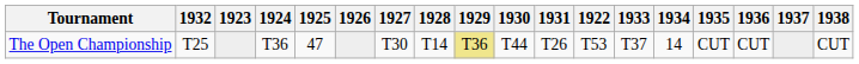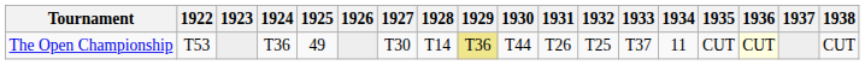columns swapped: 1922 <-> 1932
The Open Championship | 1925: 47 -> 49
The Open Championship | 1934: 14 -> 11
The Open Championship | 1936: no background -> lightyellow background
